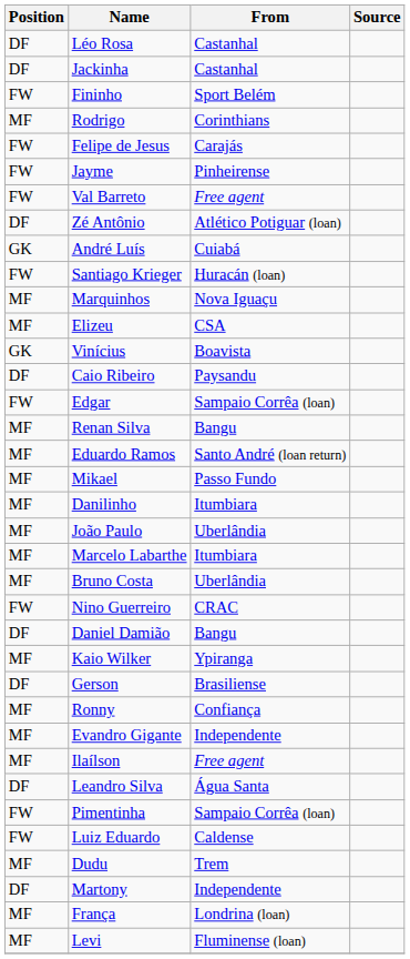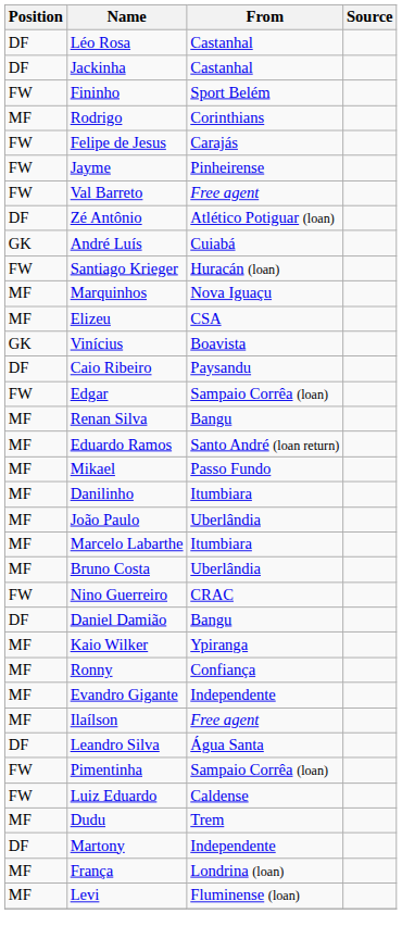- row: DF | Gerson | Brasiliense
